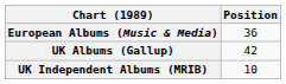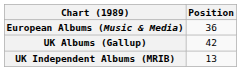UK Independent Albums (MRIB) | Position: 10 -> 13
